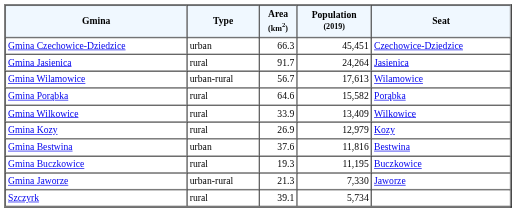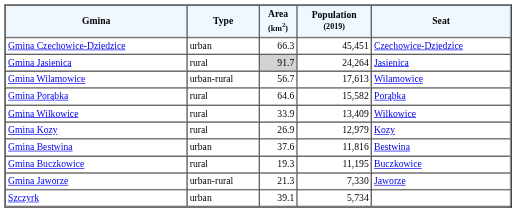Gmina Jasienica | Area (km2): no background -> lightgrey background
Szczyrk | Type: rural -> urban
